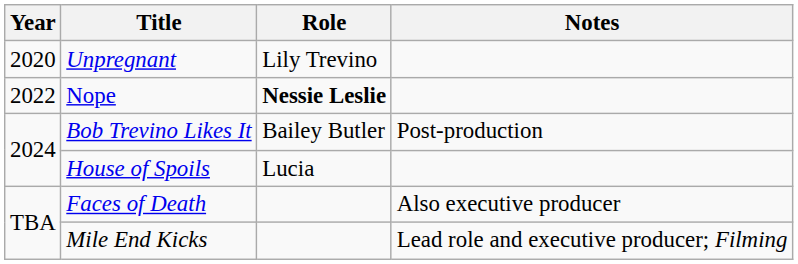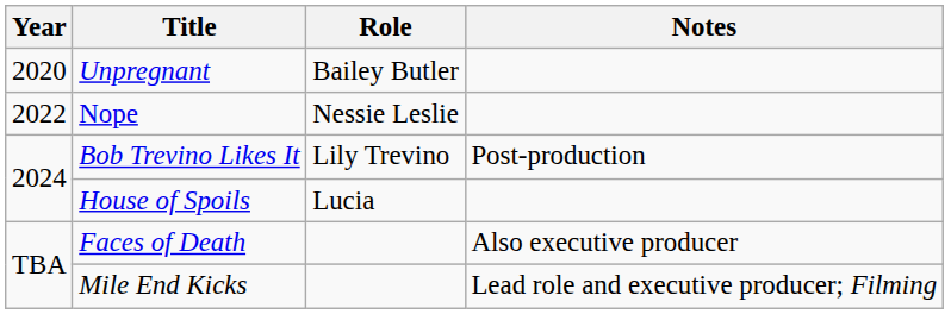Unpregnant | Role: Lily Trevino -> Bailey Butler
Nope | Role: bold -> normal
Bob Trevino Likes It | Role: Bailey Butler -> Lily Trevino
